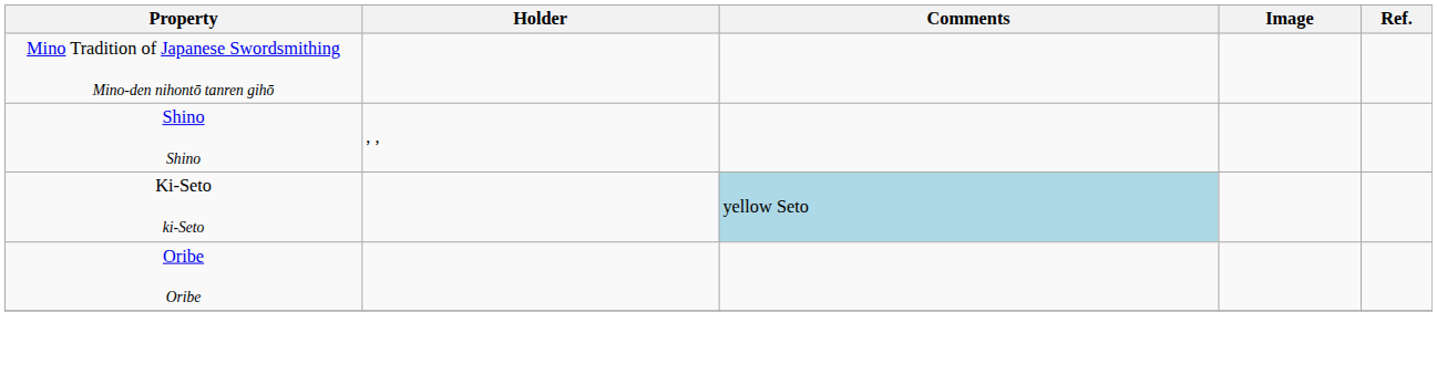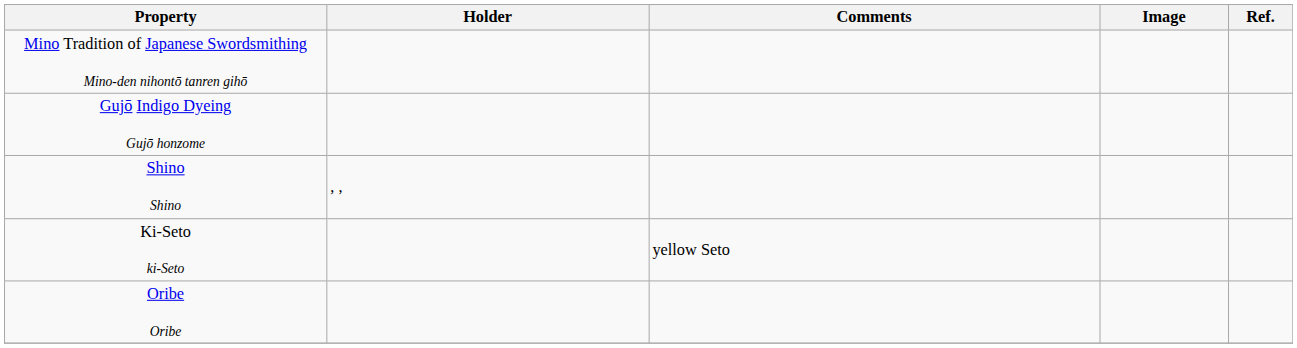+ row: Gujō Indigo Dyeing Gujō honzome
Ki-Seto ki-Seto | Comments: lightblue background -> no background
